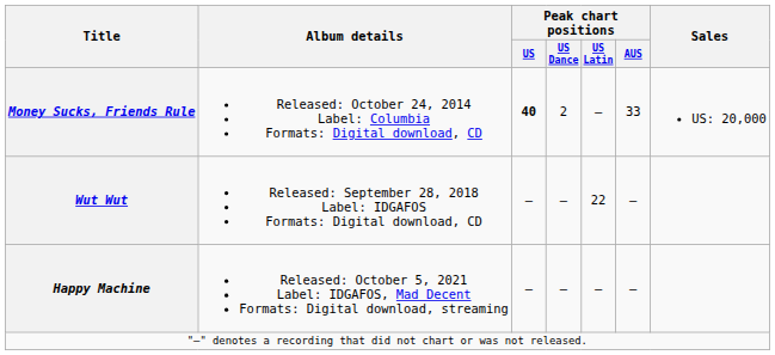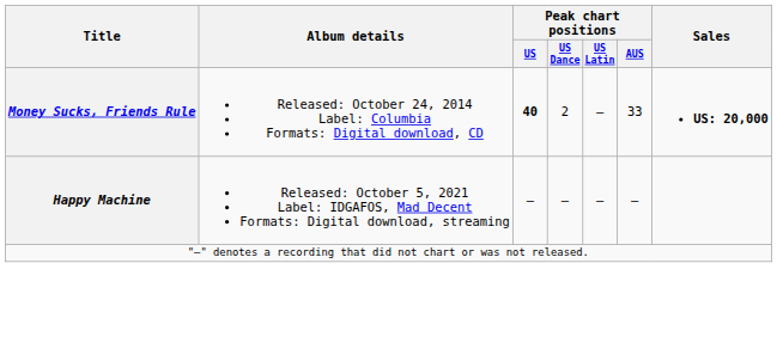Money Sucks, Friends Rule | Sales: normal -> bold
- row: Wut Wut | Released: September 28, 2018 Label: IDGAFOS Formats: Digital download, CD | — | — | 22 | —
